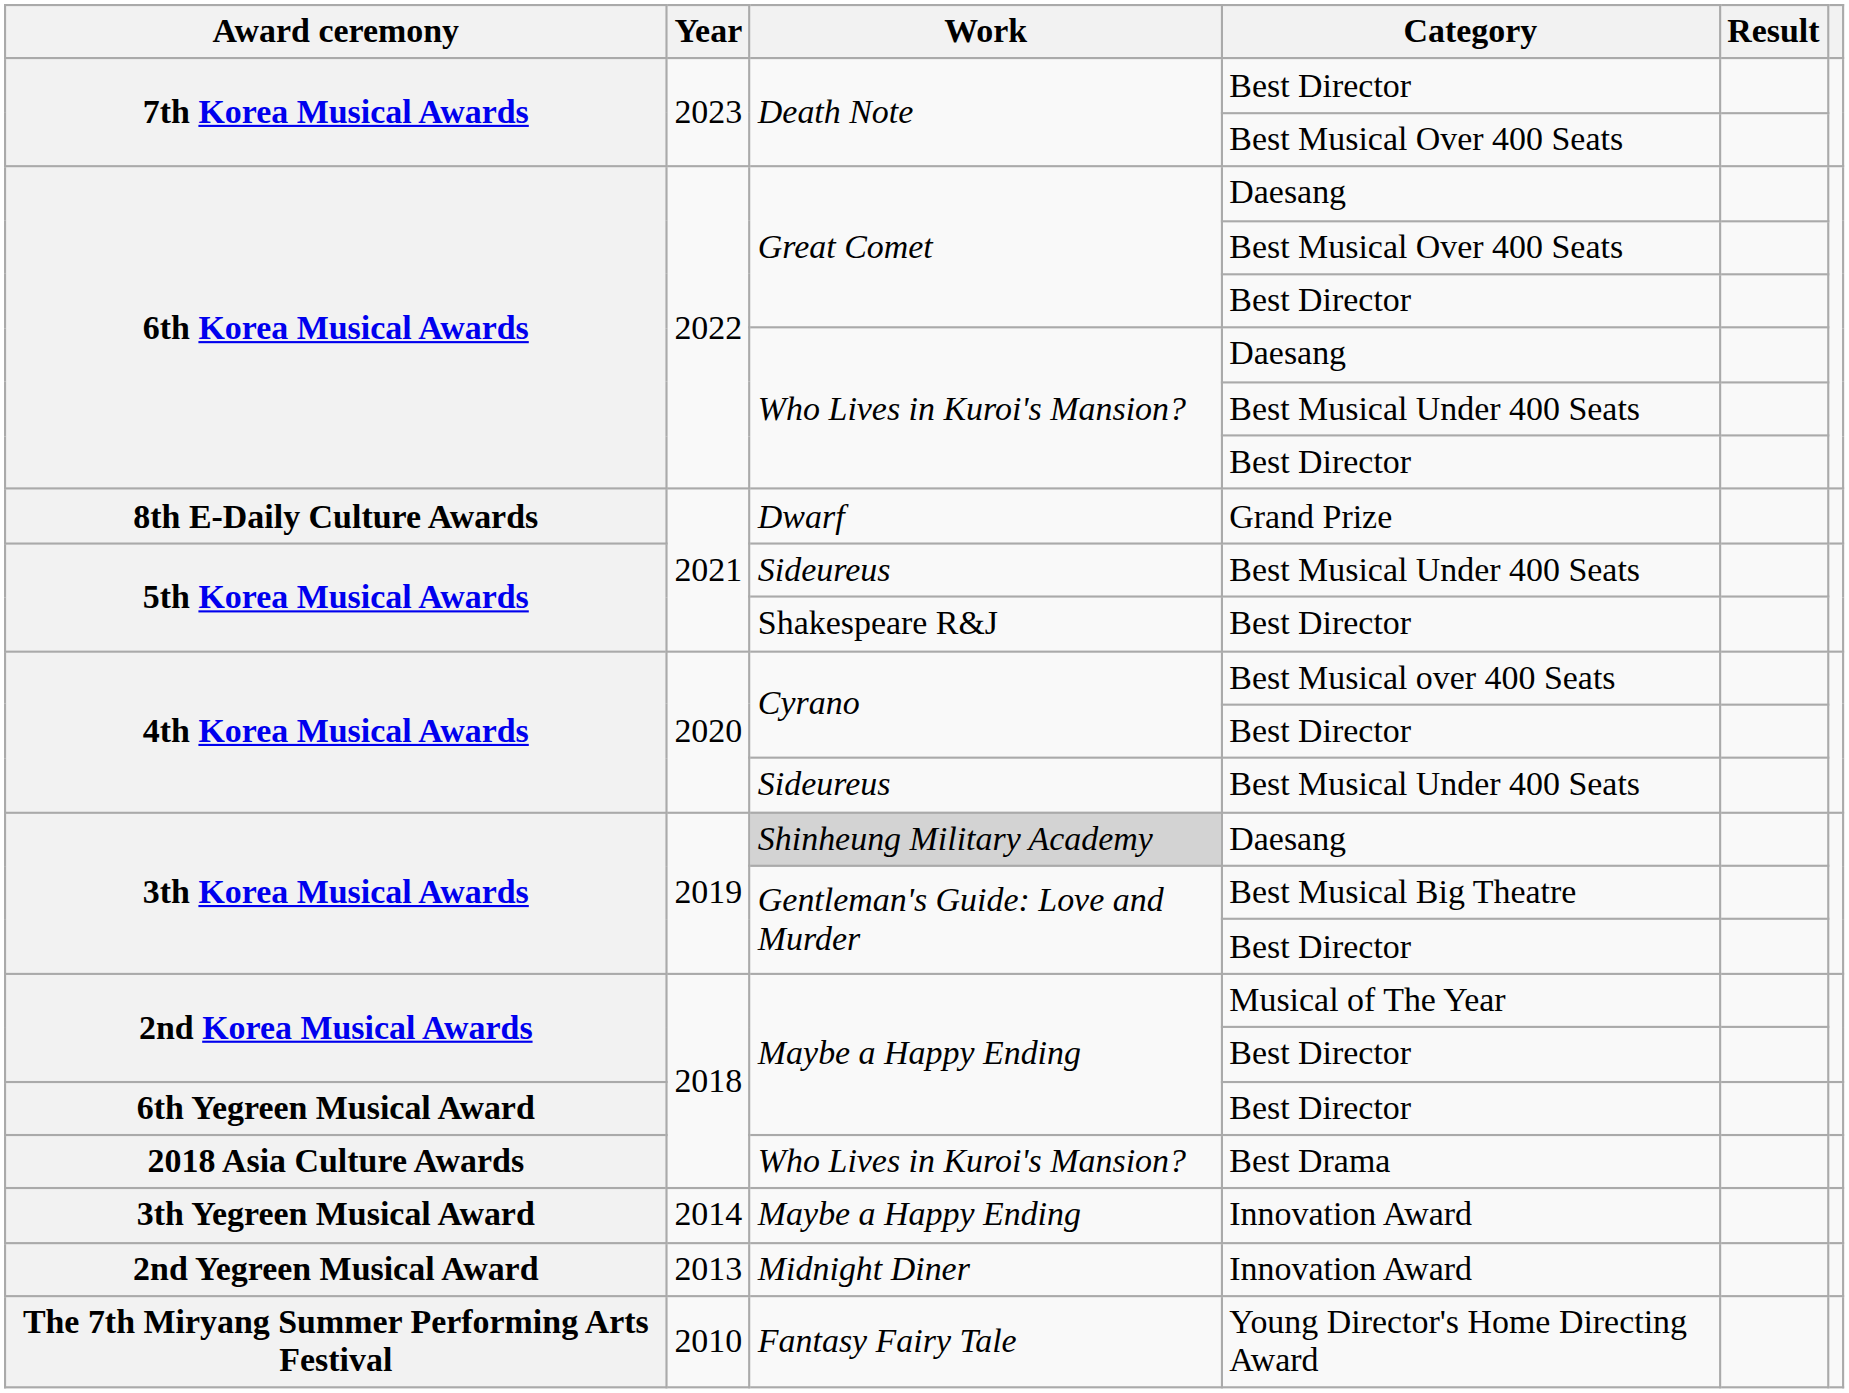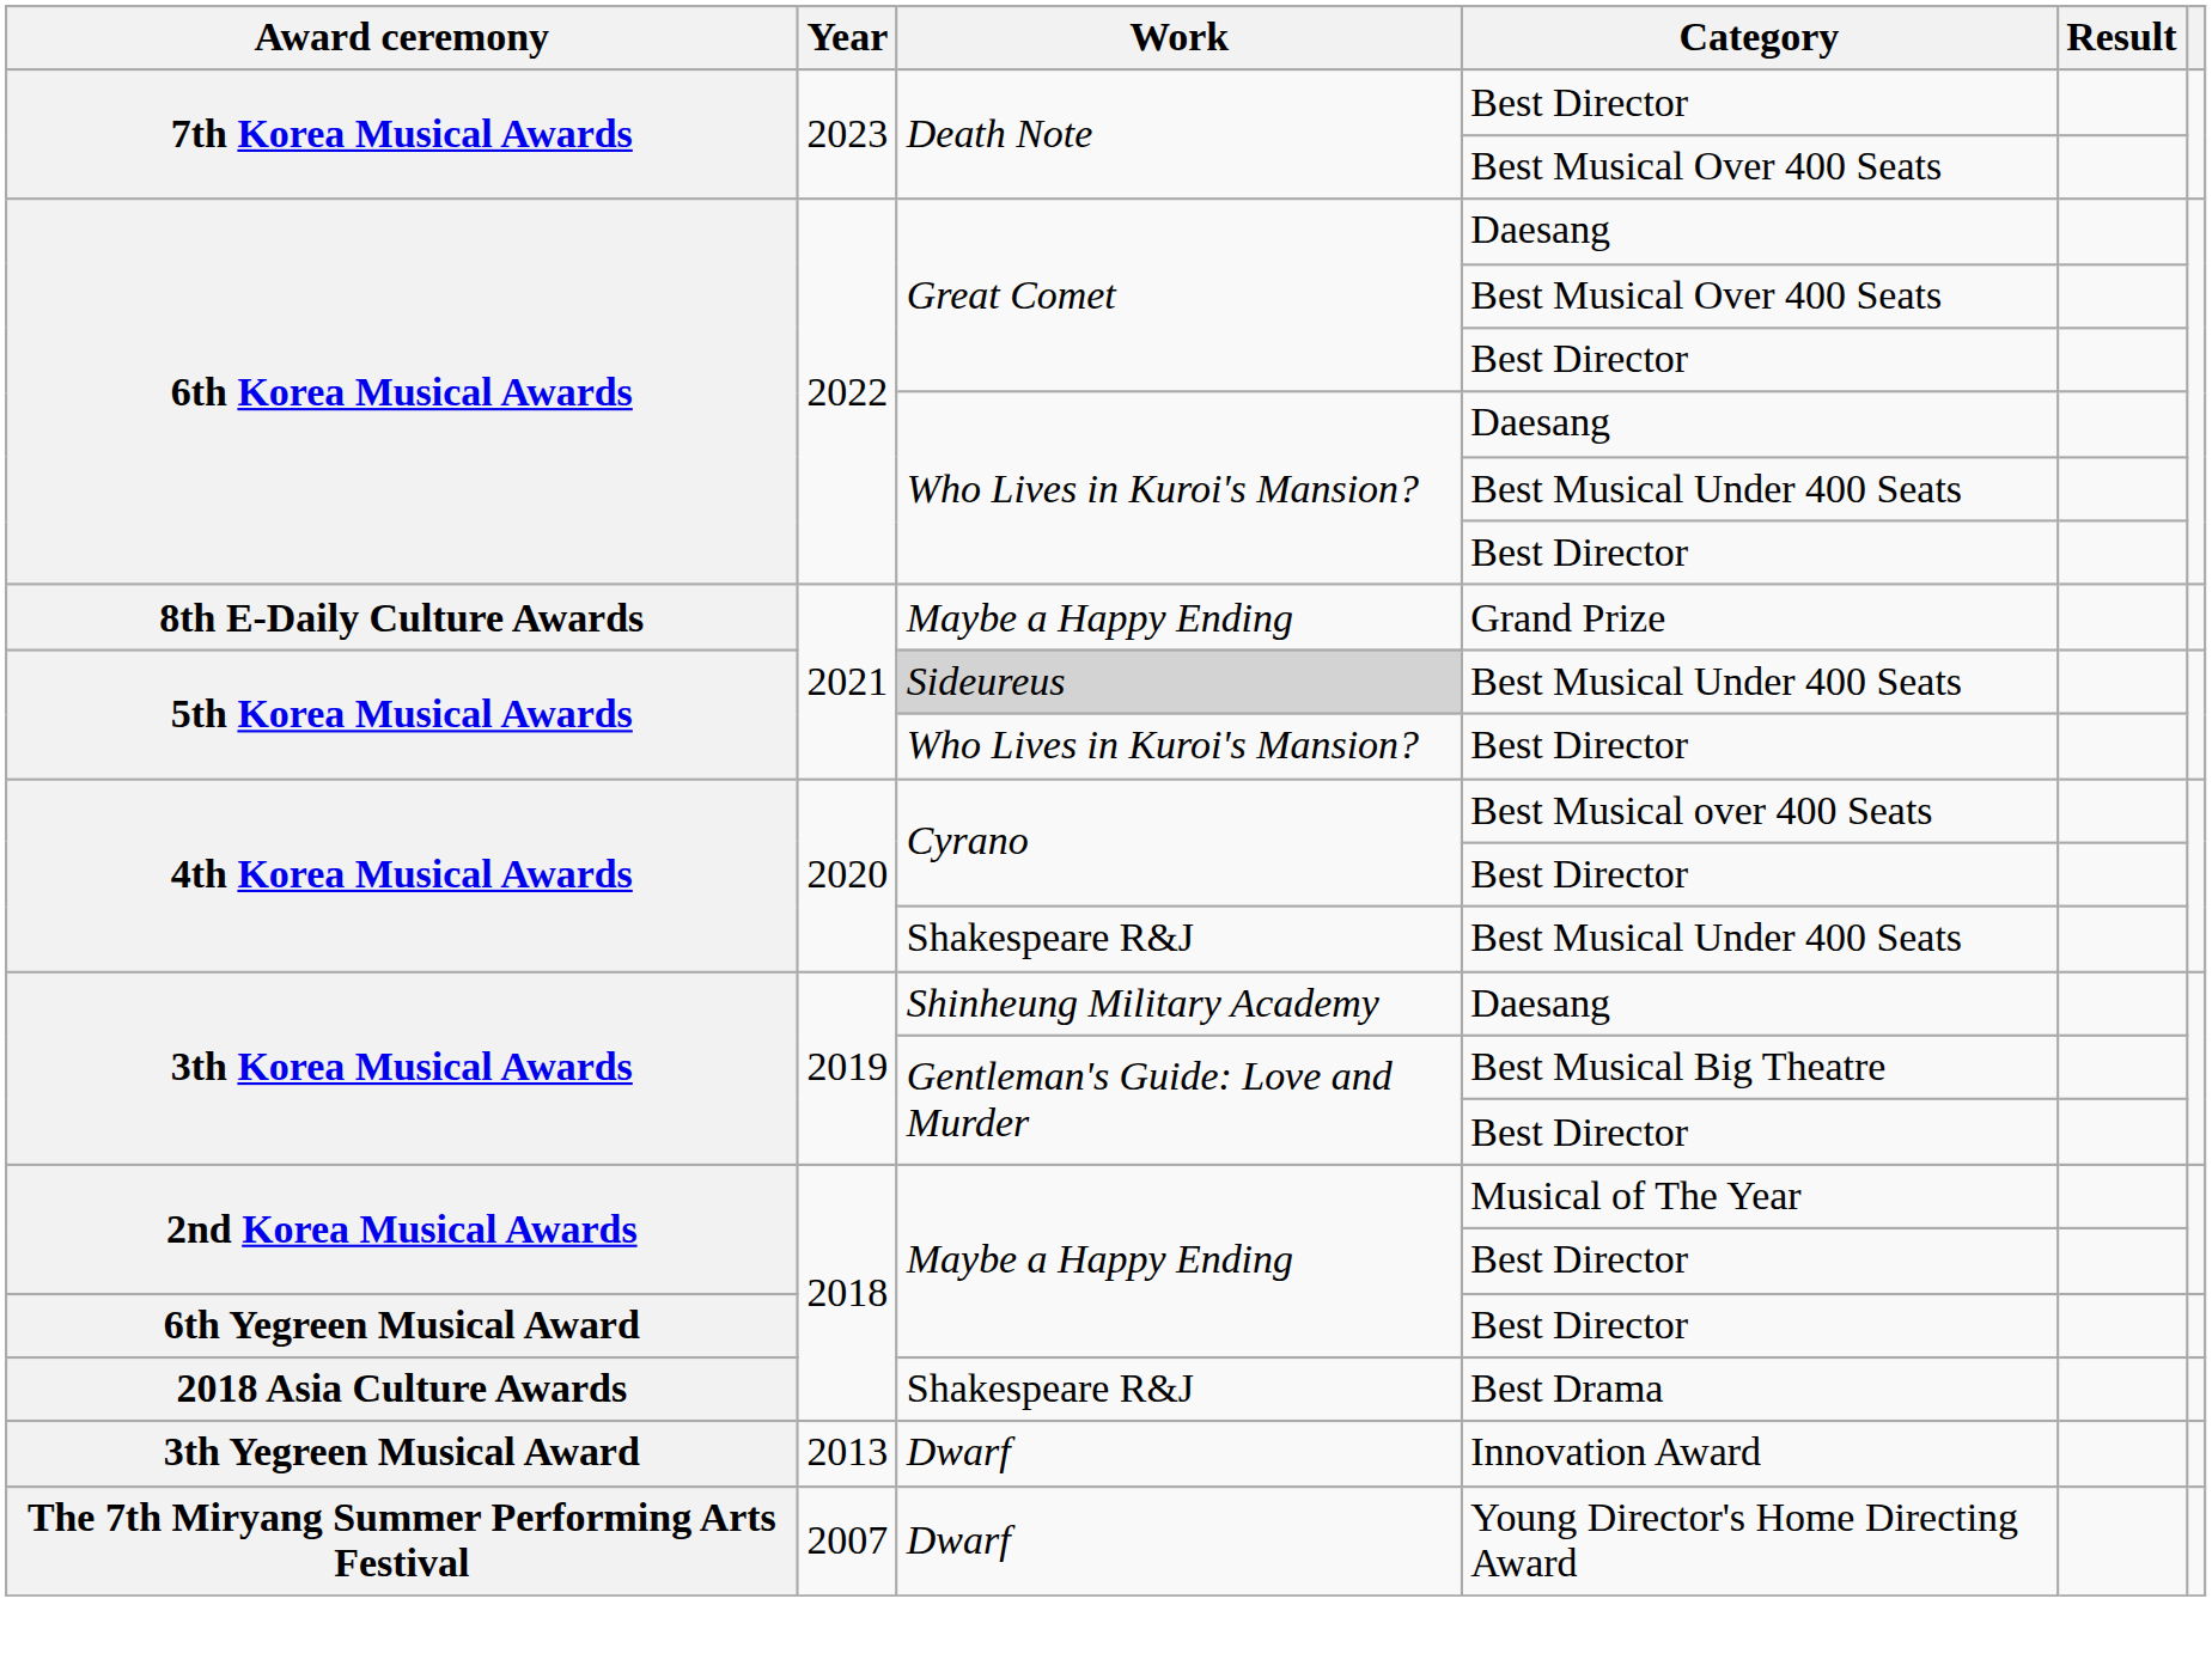8th E-Daily Culture Awards | Work: Dwarf -> Maybe a Happy Ending
5th Korea Musical Awards / Best Musical Under 400 Seats | Work: no background -> lightgrey background
5th Korea Musical Awards / Best Director | Work: Shakespeare R&J -> Who Lives in Kuroi's Mansion?
4th Korea Musical Awards / Best Musical Under 400 Seats | Work: Sideureus -> Shakespeare R&J
3th Korea Musical Awards / Daesang | Work: lightgrey background -> no background
2018 Asia Culture Awards | Work: Who Lives in Kuroi's Mansion? -> Shakespeare R&J
3th Yegreen Musical Award | Year: 2014 -> 2013
3th Yegreen Musical Award | Work: Maybe a Happy Ending -> Dwarf
- row: 2nd Yegreen Musical Award | 2013 | Midnight Diner | Innovation Award
The 7th Miryang Summer Performing Arts Festival | Year: 2010 -> 2007
The 7th Miryang Summer Performing Arts Festival | Work: Fantasy Fairy Tale -> Dwarf
